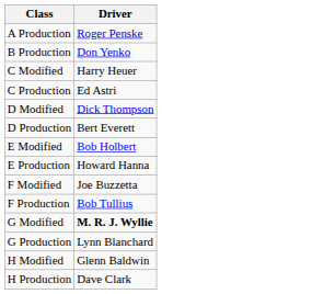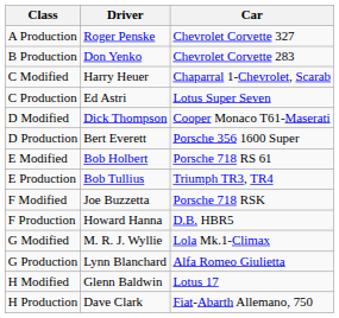+ column: Car | Chevrolet Corvette 327 | Chevrolet Corvette 283 | Chaparral 1-Chevrolet, Scarab | Lotus Super Seven | Cooper Monaco T61-Maserati | Porsche 356 1600 Super | Porsche 718 RS 61 | Triumph TR3, TR4 | Porsche 718 RSK | D.B. HBR5 | Lola Mk.1-Climax | Alfa Romeo Giulietta | Lotus 17 | Fiat-Abarth Allemano, 750
E Production | Driver: Howard Hanna -> Bob Tullius
F Production | Driver: Bob Tullius -> Howard Hanna
G Modified | Driver: bold -> normal
